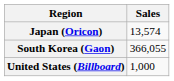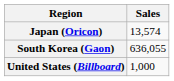South Korea (Gaon) | Sales: 366,055 -> 636,055
